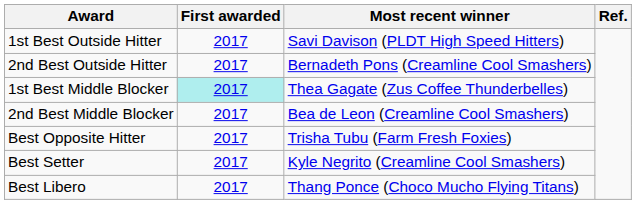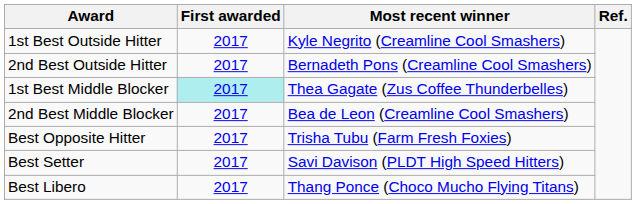1st Best Outside Hitter | Most recent winner: Savi Davison (PLDT High Speed Hitters) -> Kyle Negrito (Creamline Cool Smashers)
Best Setter | Most recent winner: Kyle Negrito (Creamline Cool Smashers) -> Savi Davison (PLDT High Speed Hitters)
